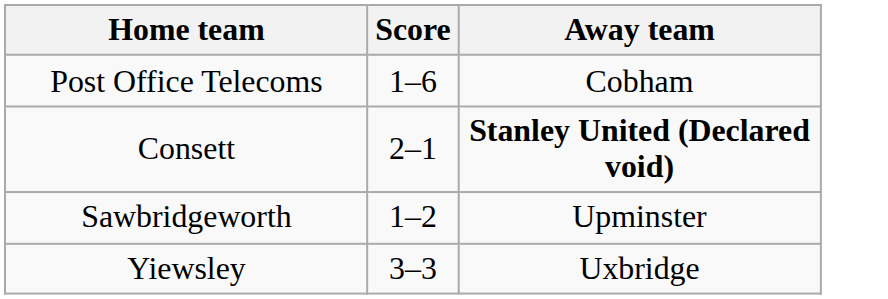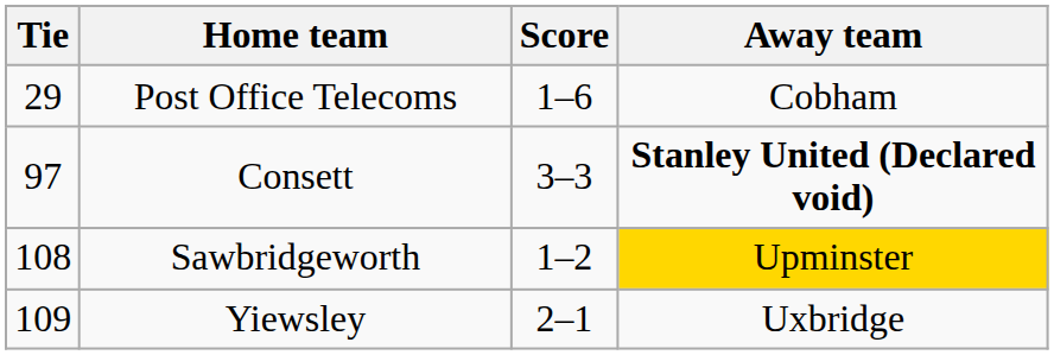+ column: Tie | 29 | 97 | 108 | 109
Consett | Score: 2–1 -> 3–3
Sawbridgeworth | Away team: no background -> gold background
Yiewsley | Score: 3–3 -> 2–1
